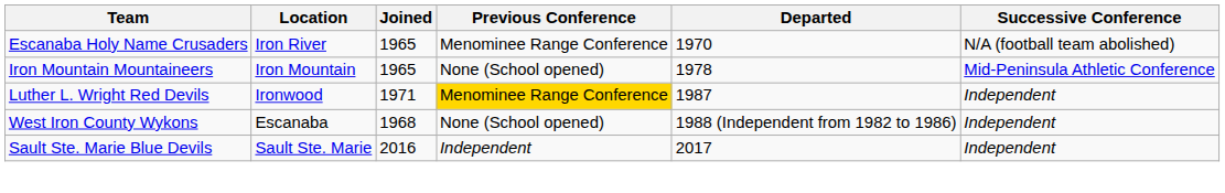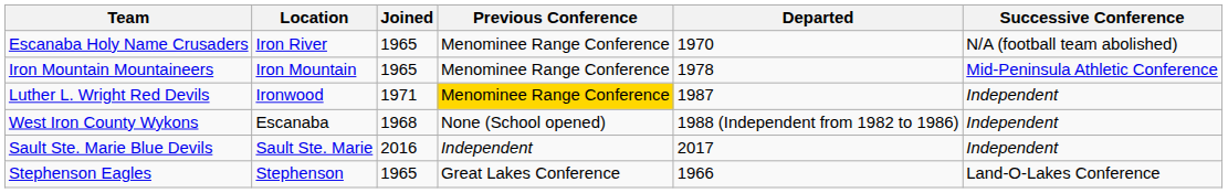Iron Mountain Mountaineers | Previous Conference: None (School opened) -> Menominee Range Conference
+ row: Stephenson Eagles | Stephenson | 1965 | Great Lakes Conference | 1966 | Land-O-Lakes Conference
